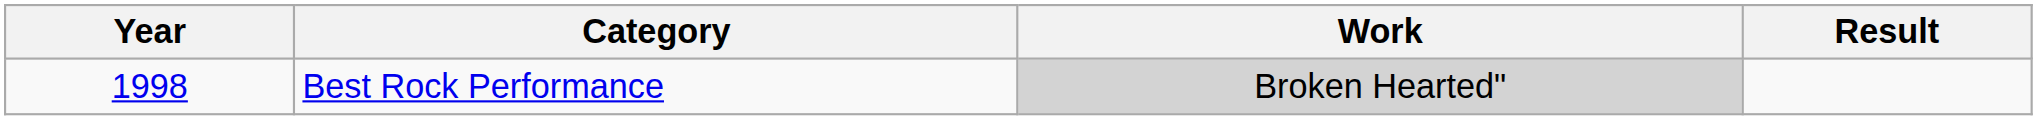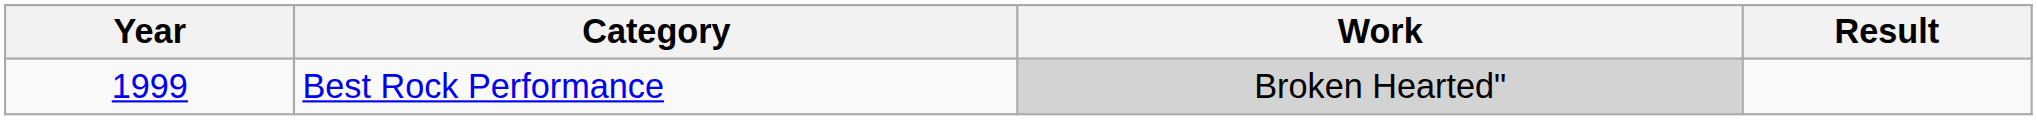Best Rock Performance | Year: 1998 -> 1999
